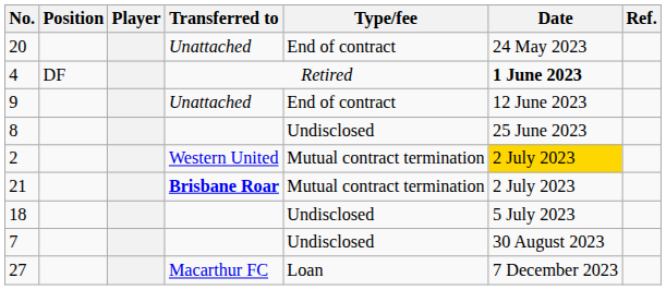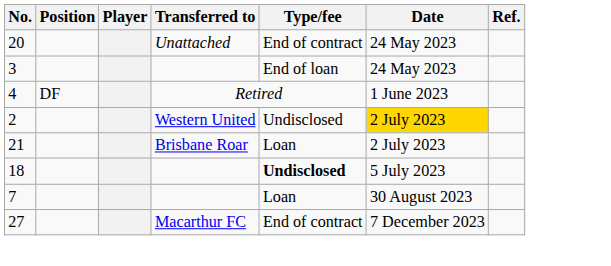+ row: 3 | End of loan | 24 May 2023
4 | Date: bold -> normal
- row: 9 | Unattached | End of contract | 12 June 2023
- row: 8 | Undisclosed | 25 June 2023
2 | Type/fee: Mutual contract termination -> Undisclosed
21 | Transferred to: bold -> normal
21 | Type/fee: Mutual contract termination -> Loan
18 | Type/fee: normal -> bold
7 | Type/fee: Undisclosed -> Loan
27 | Type/fee: Loan -> End of contract
